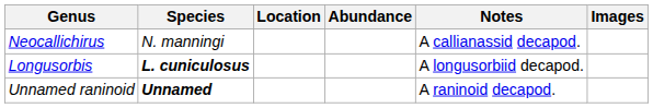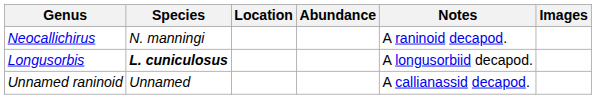Neocallichirus | Notes: A callianassid decapod. -> A raninoid decapod.
Unnamed raninoid | Species: bold -> normal
Unnamed raninoid | Notes: A raninoid decapod. -> A callianassid decapod.
